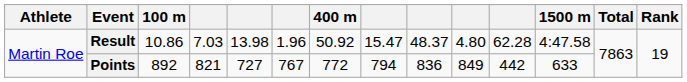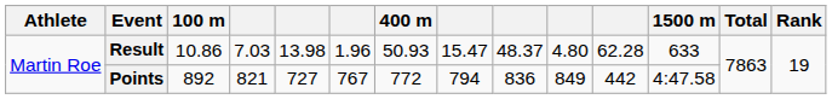Result | 400 m: 50.92 -> 50.93
Result | 1500 m: 4:47.58 -> 633
Points | 1500 m: 633 -> 4:47.58
